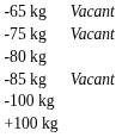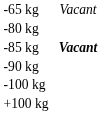- row: -75 kg | Vacant
-85 kg | column 4: normal -> bold
+ row: -90 kg
